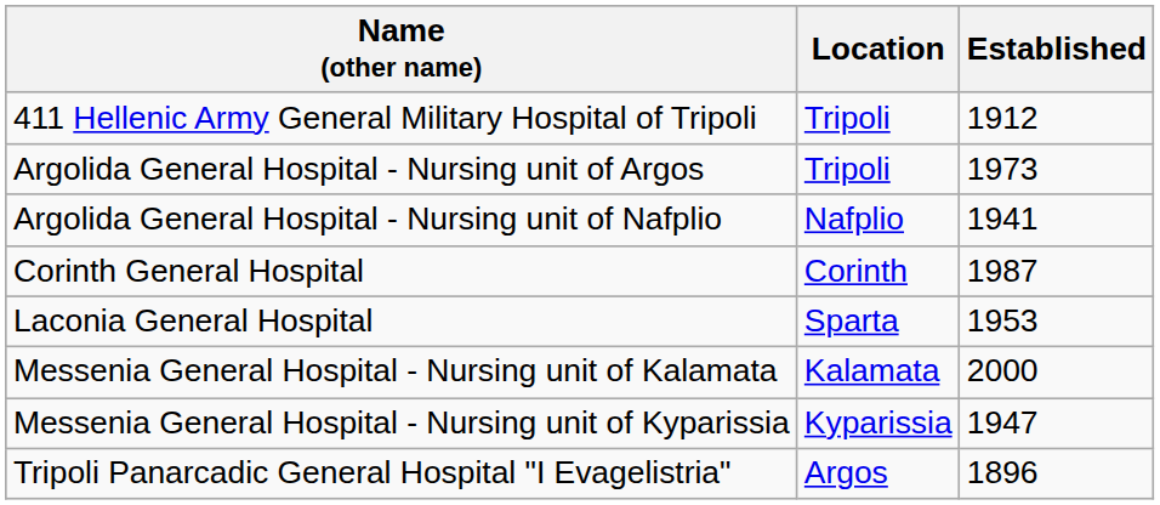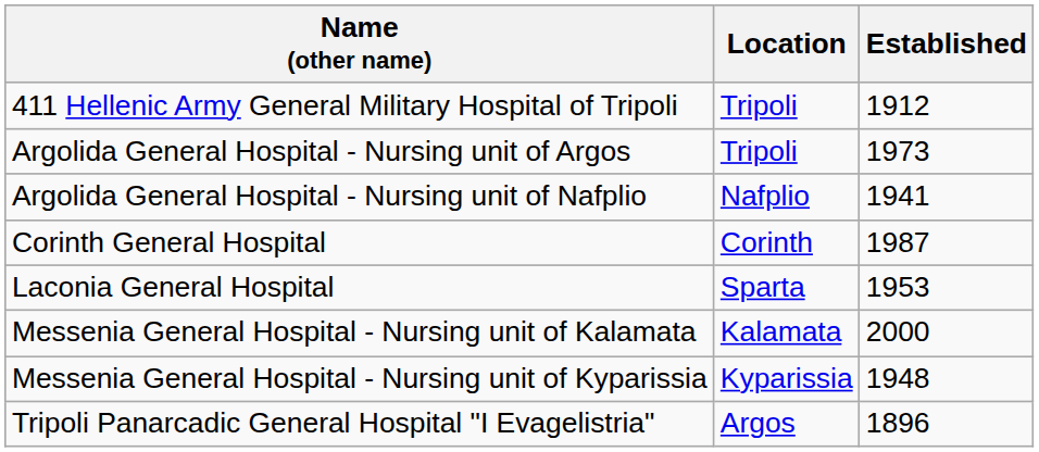Messenia General Hospital - Nursing unit of Kyparissia | Established: 1947 -> 1948
